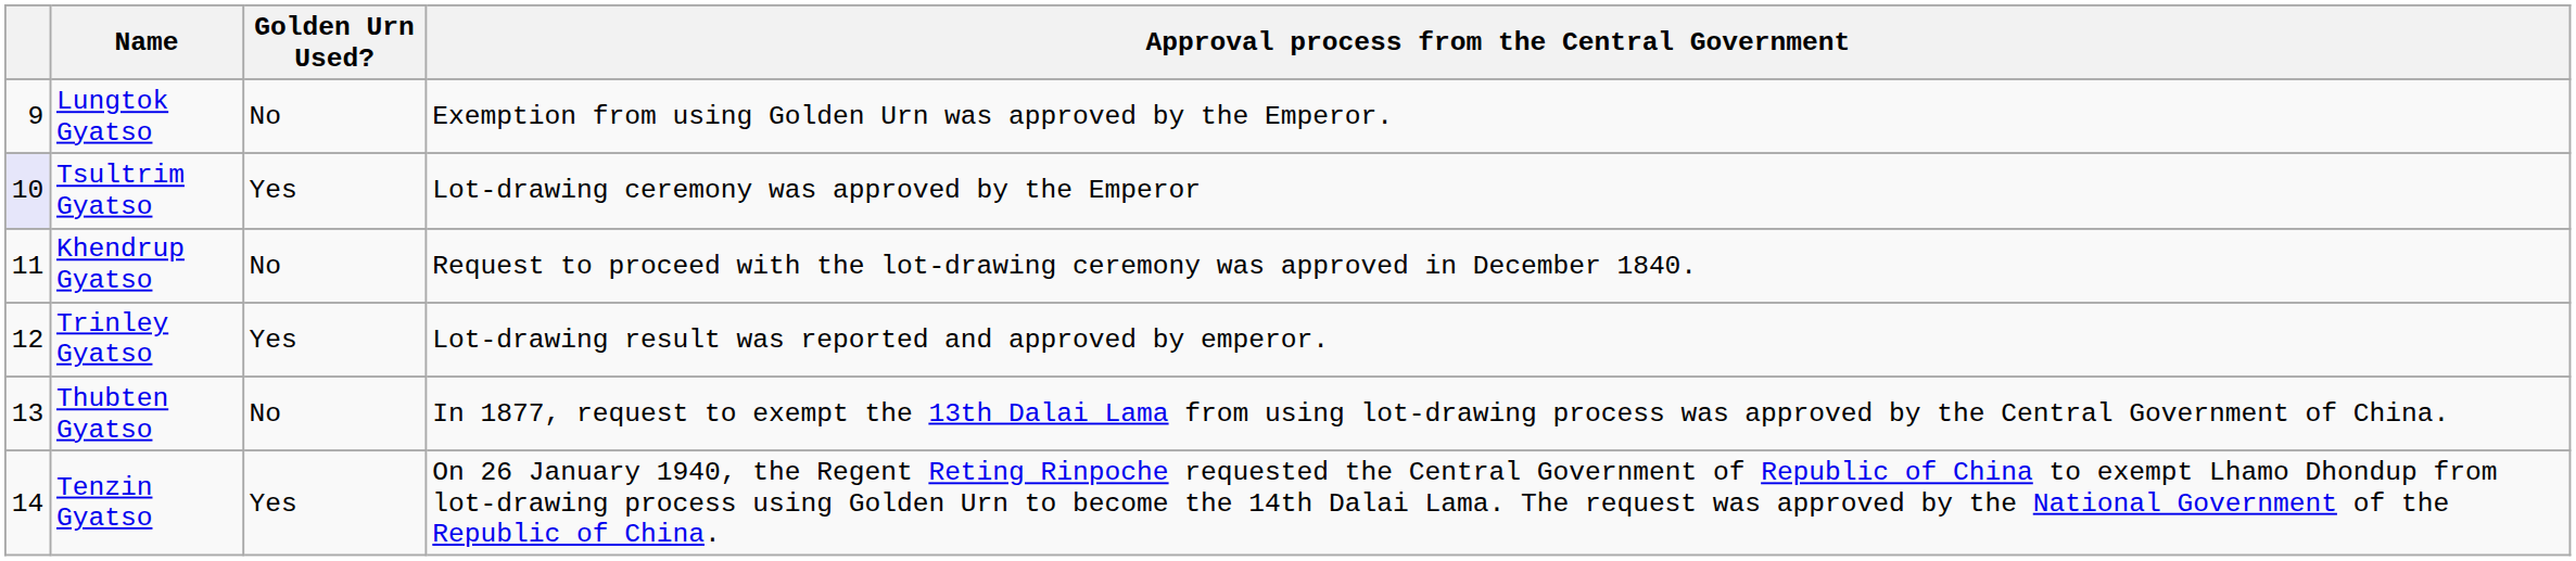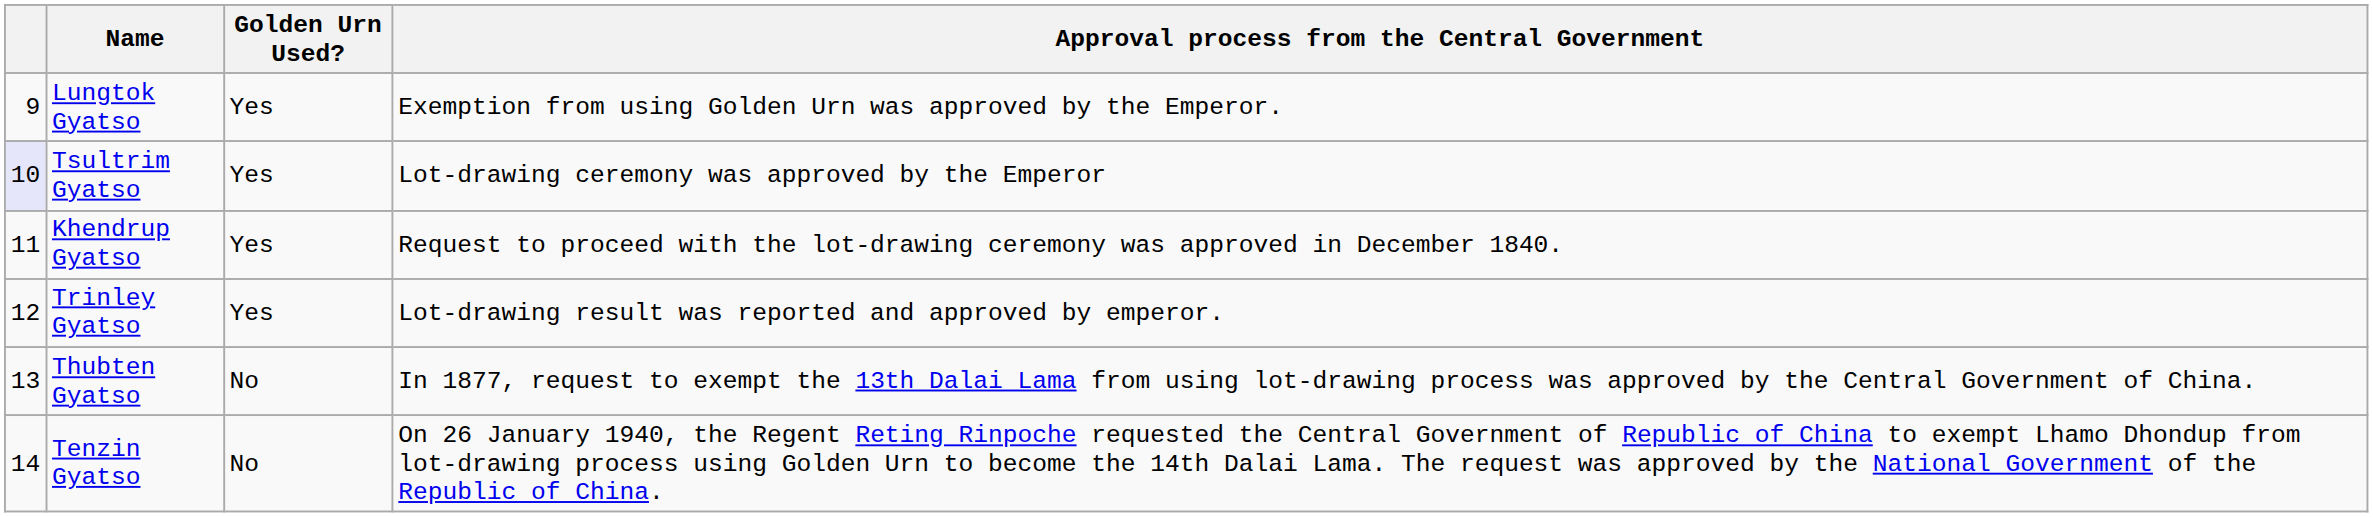Lungtok Gyatso | Golden Urn Used?: No -> Yes
Khendrup Gyatso | Golden Urn Used?: No -> Yes
Tenzin Gyatso | Golden Urn Used?: Yes -> No
